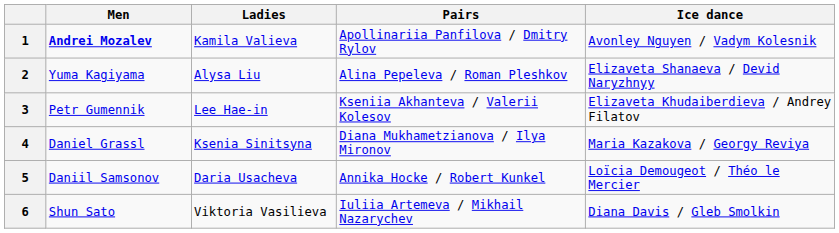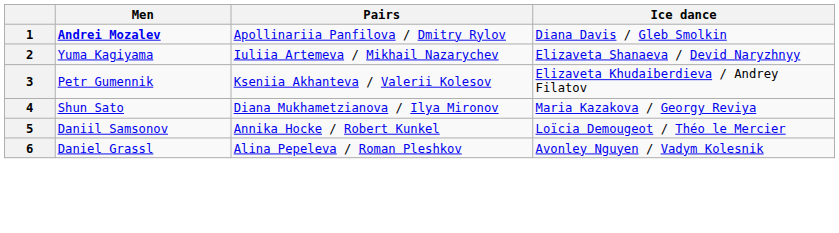- column: Ladies | Kamila Valieva | Alysa Liu | Lee Hae-in | Ksenia Sinitsyna | Daria Usacheva | Viktoria Vasilieva
1 | Ice dance: Avonley Nguyen / Vadym Kolesnik -> Diana Davis / Gleb Smolkin
2 | Pairs: Alina Pepeleva / Roman Pleshkov -> Iuliia Artemeva / Mikhail Nazarychev
4 | Men: Daniel Grassl -> Shun Sato
6 | Men: Shun Sato -> Daniel Grassl
6 | Pairs: Iuliia Artemeva / Mikhail Nazarychev -> Alina Pepeleva / Roman Pleshkov
6 | Ice dance: Diana Davis / Gleb Smolkin -> Avonley Nguyen / Vadym Kolesnik
